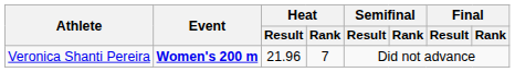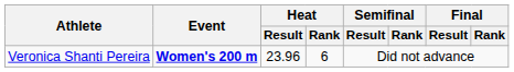Veronica Shanti Pereira | Heat / Result: 21.96 -> 23.96
Veronica Shanti Pereira | Heat / Rank: 7 -> 6
